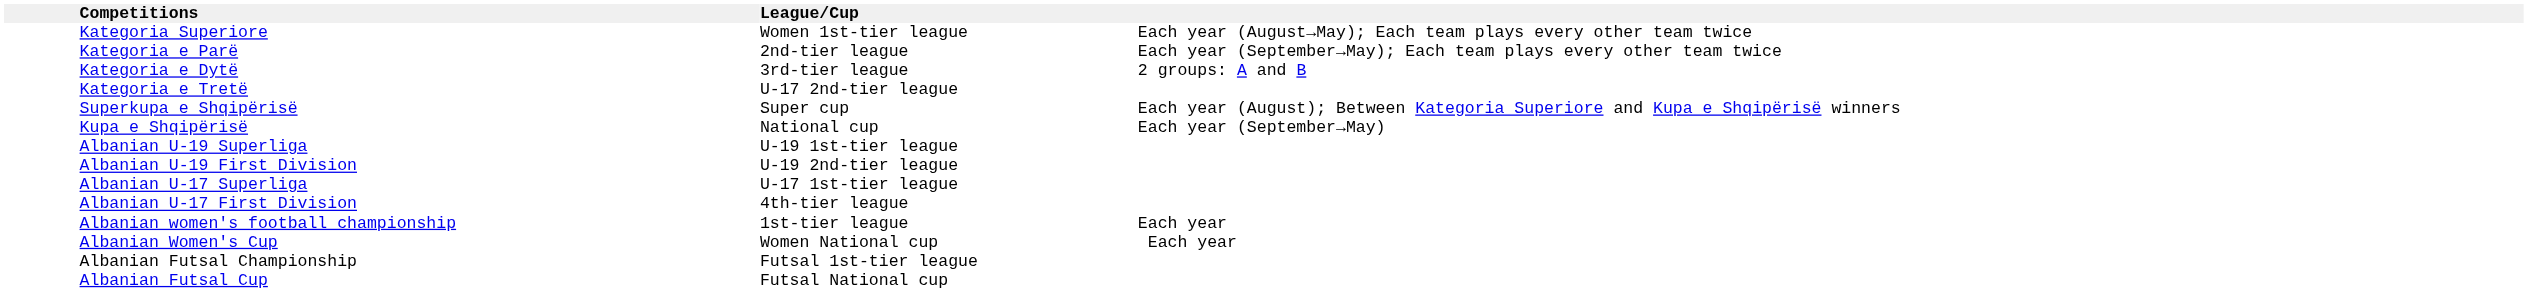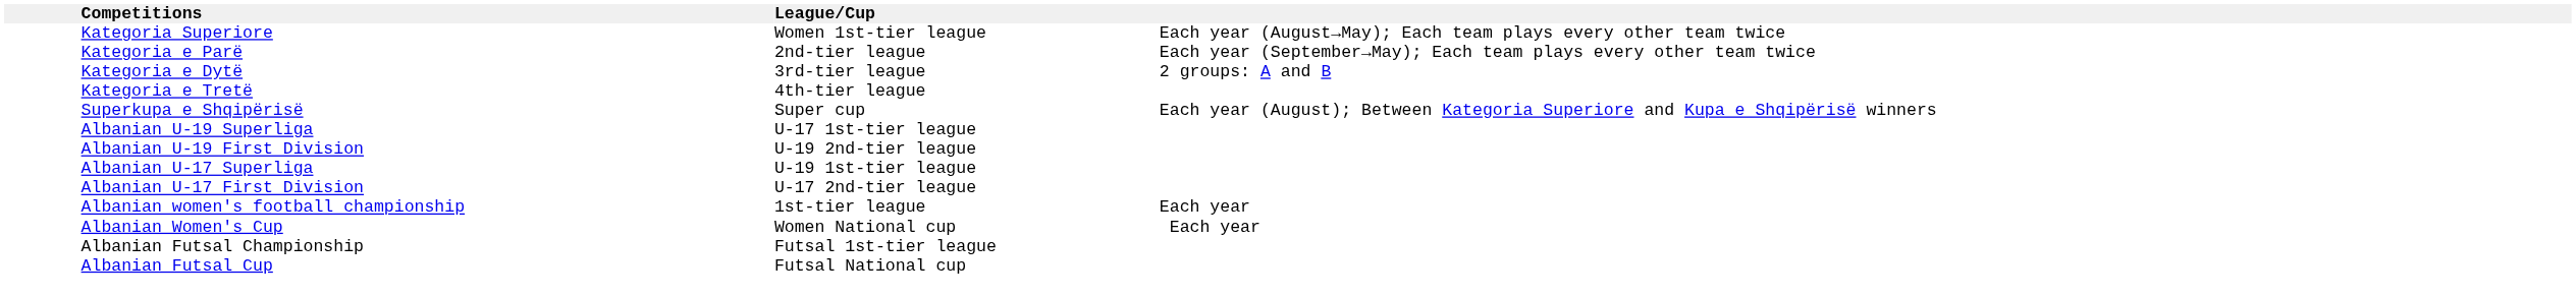Kategoria e Tretë | League/Cup: U-17 2nd-tier league -> 4th-tier league
- row: Kupa e Shqipërisë | National cup | Each year (September→May)
Albanian U-19 Superliga | League/Cup: U-19 1st-tier league -> U-17 1st-tier league
Albanian U-17 Superliga | League/Cup: U-17 1st-tier league -> U-19 1st-tier league
Albanian U-17 First Division | League/Cup: 4th-tier league -> U-17 2nd-tier league
